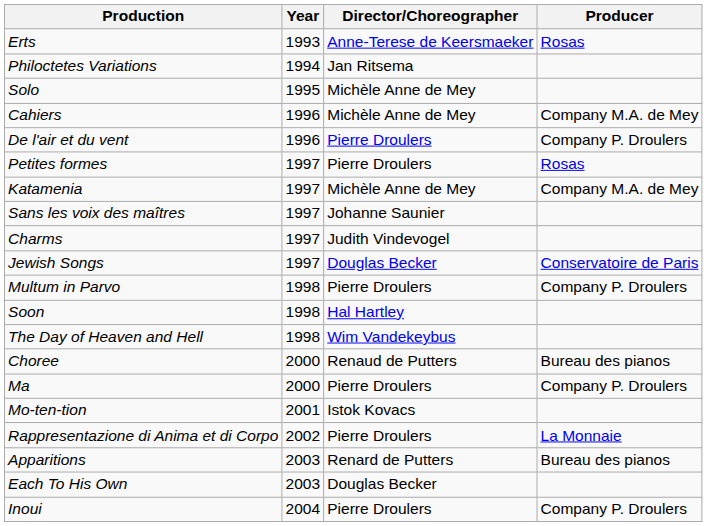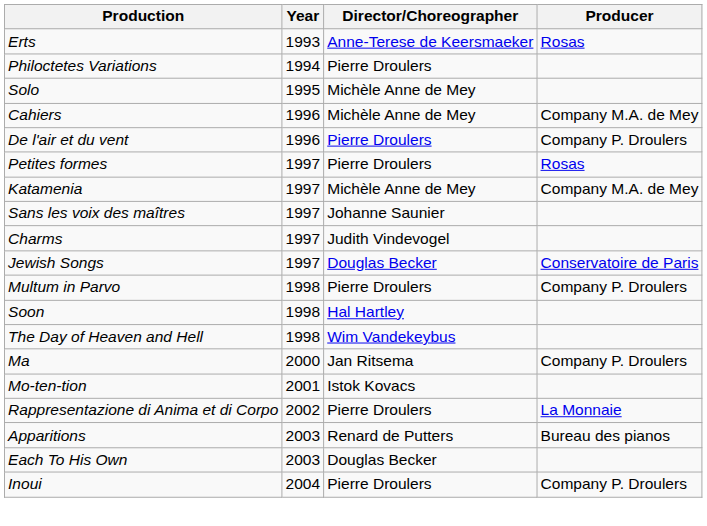Philoctetes Variations | Director/Choreographer: Jan Ritsema -> Pierre Droulers
- row: Choree | 2000 | Renaud de Putters | Bureau des pianos
Ma | Director/Choreographer: Pierre Droulers -> Jan Ritsema
